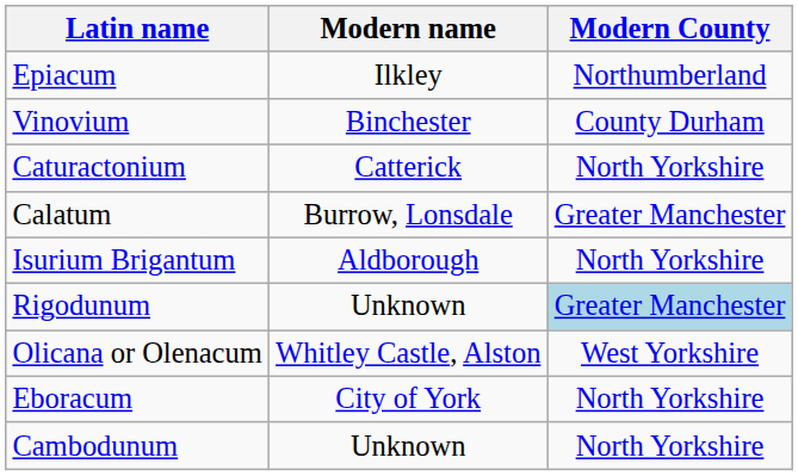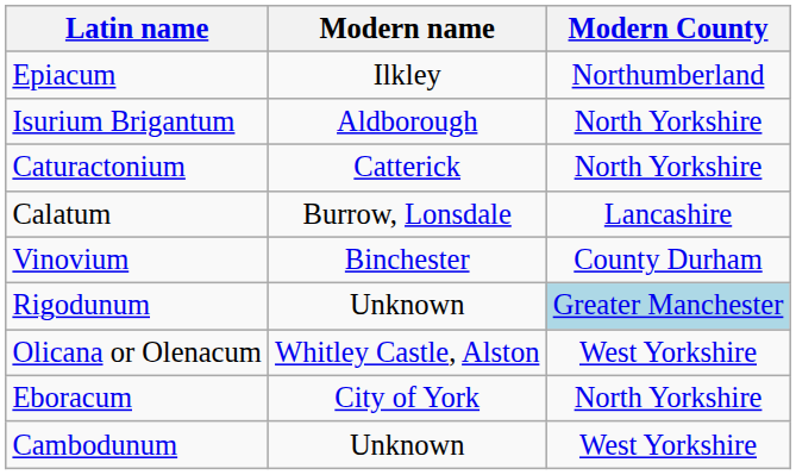rows swapped: Vinovium <-> Isurium Brigantum
Calatum | Modern County: Greater Manchester -> Lancashire
Cambodunum | Modern County: North Yorkshire -> West Yorkshire
